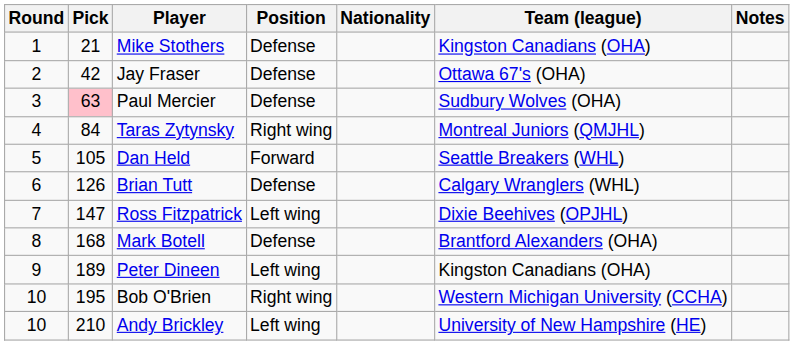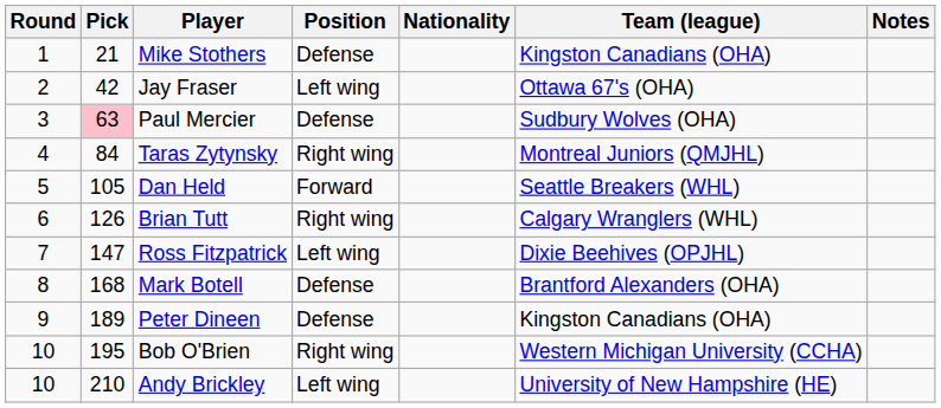Jay Fraser | Position: Defense -> Left wing
Brian Tutt | Position: Defense -> Right wing
Peter Dineen | Position: Left wing -> Defense
